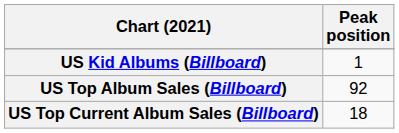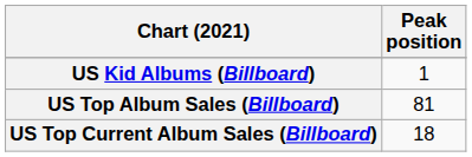US Top Album Sales (Billboard) | Peak position: 92 -> 81
